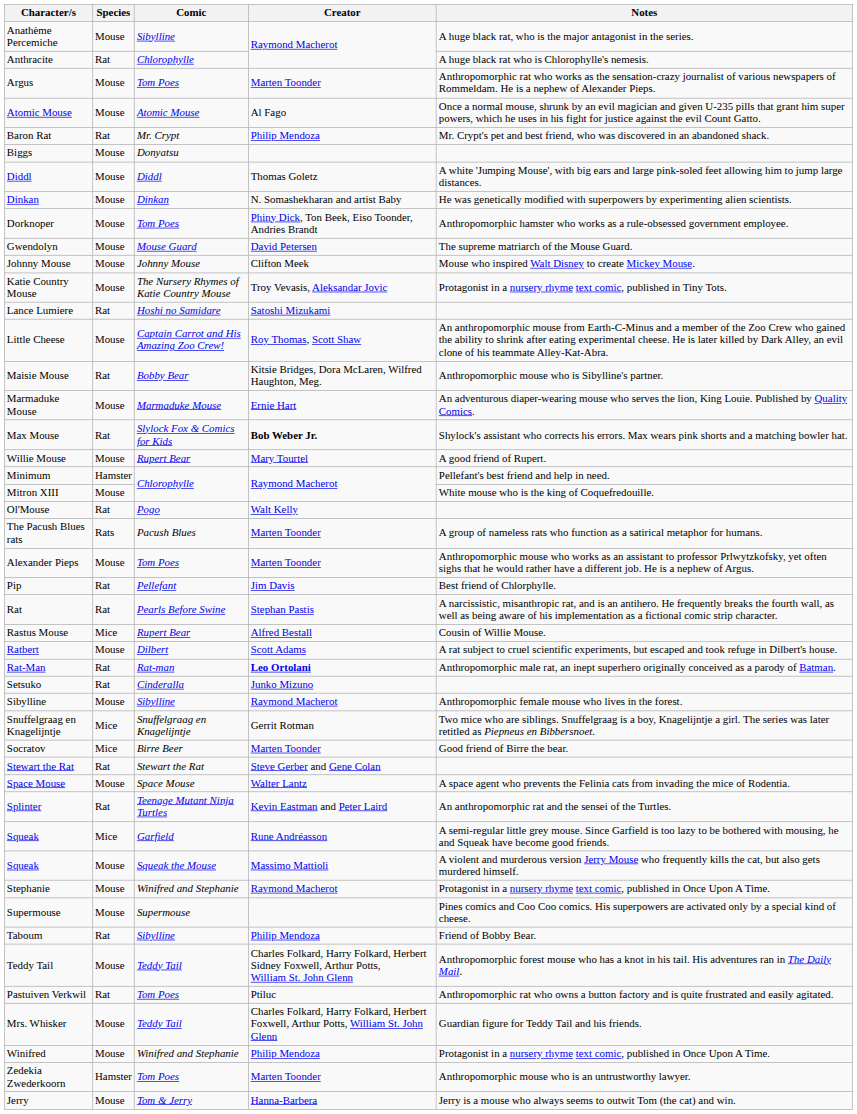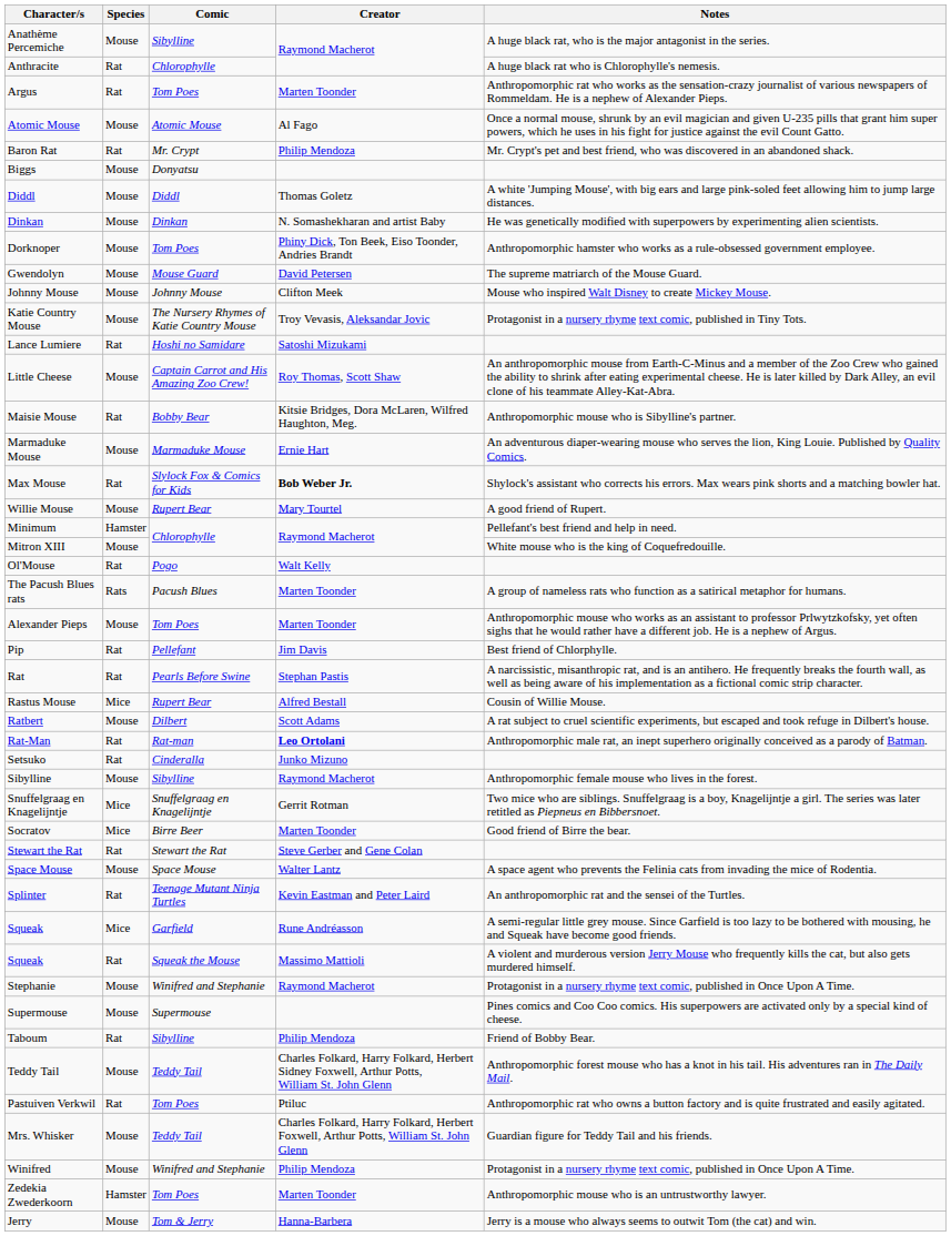Argus | Species: Mouse -> Rat
Squeak / Squeak the Mouse | Species: Mouse -> Rat
